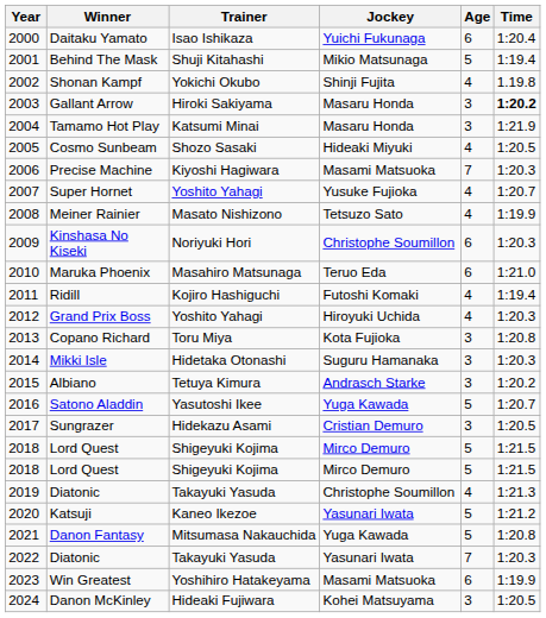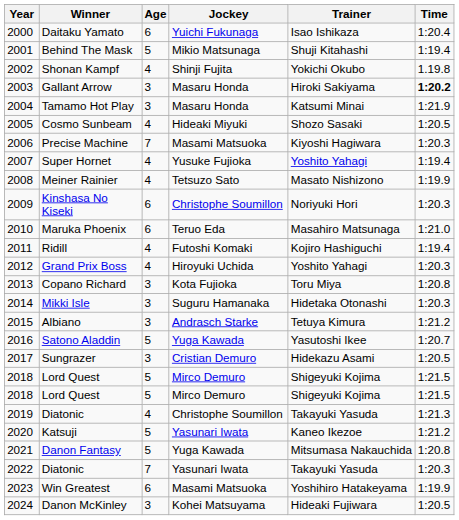columns swapped: Age <-> Trainer
Super Hornet | Time: 1:20.7 -> 1:19.4
Albiano | Time: 1:20.2 -> 1:21.2
